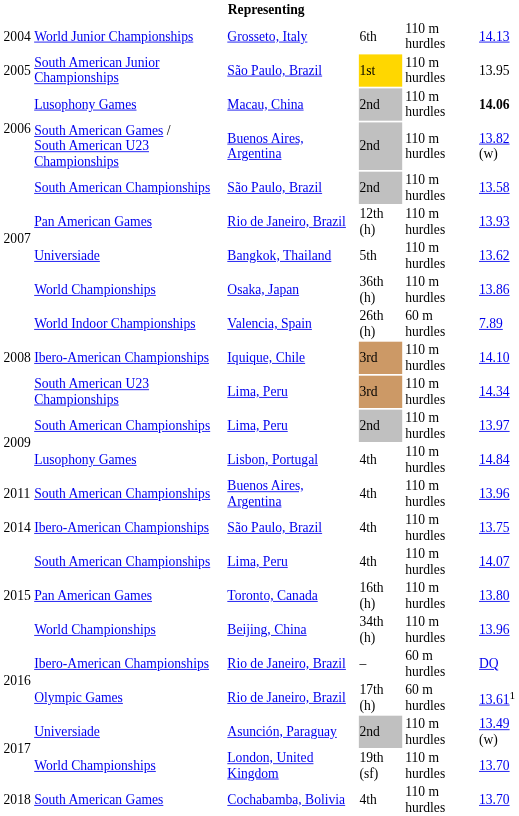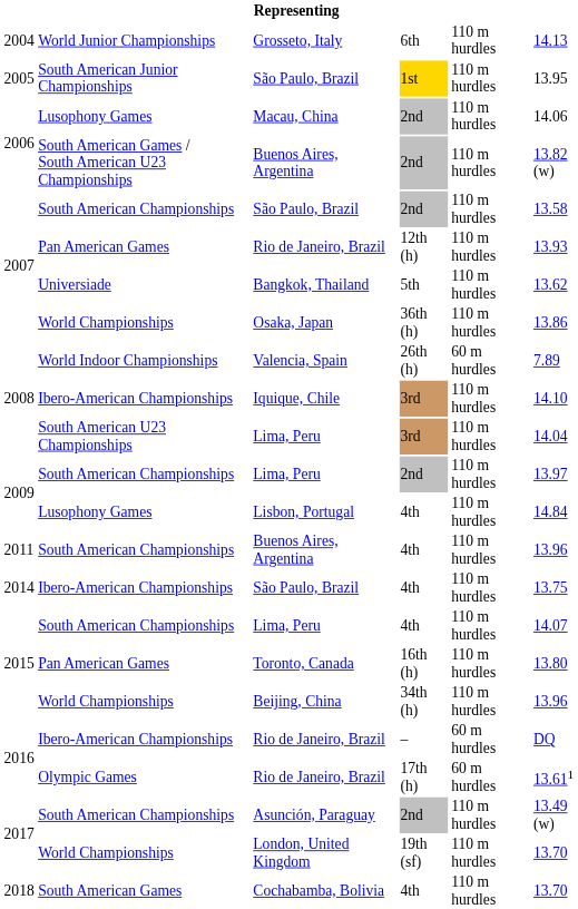Macau, China | column 6: bold -> normal
Lima, Peru / 3rd | column 6: 14.34 -> 14.04
Asunción, Paraguay | column 2: Universiade -> South American Championships
